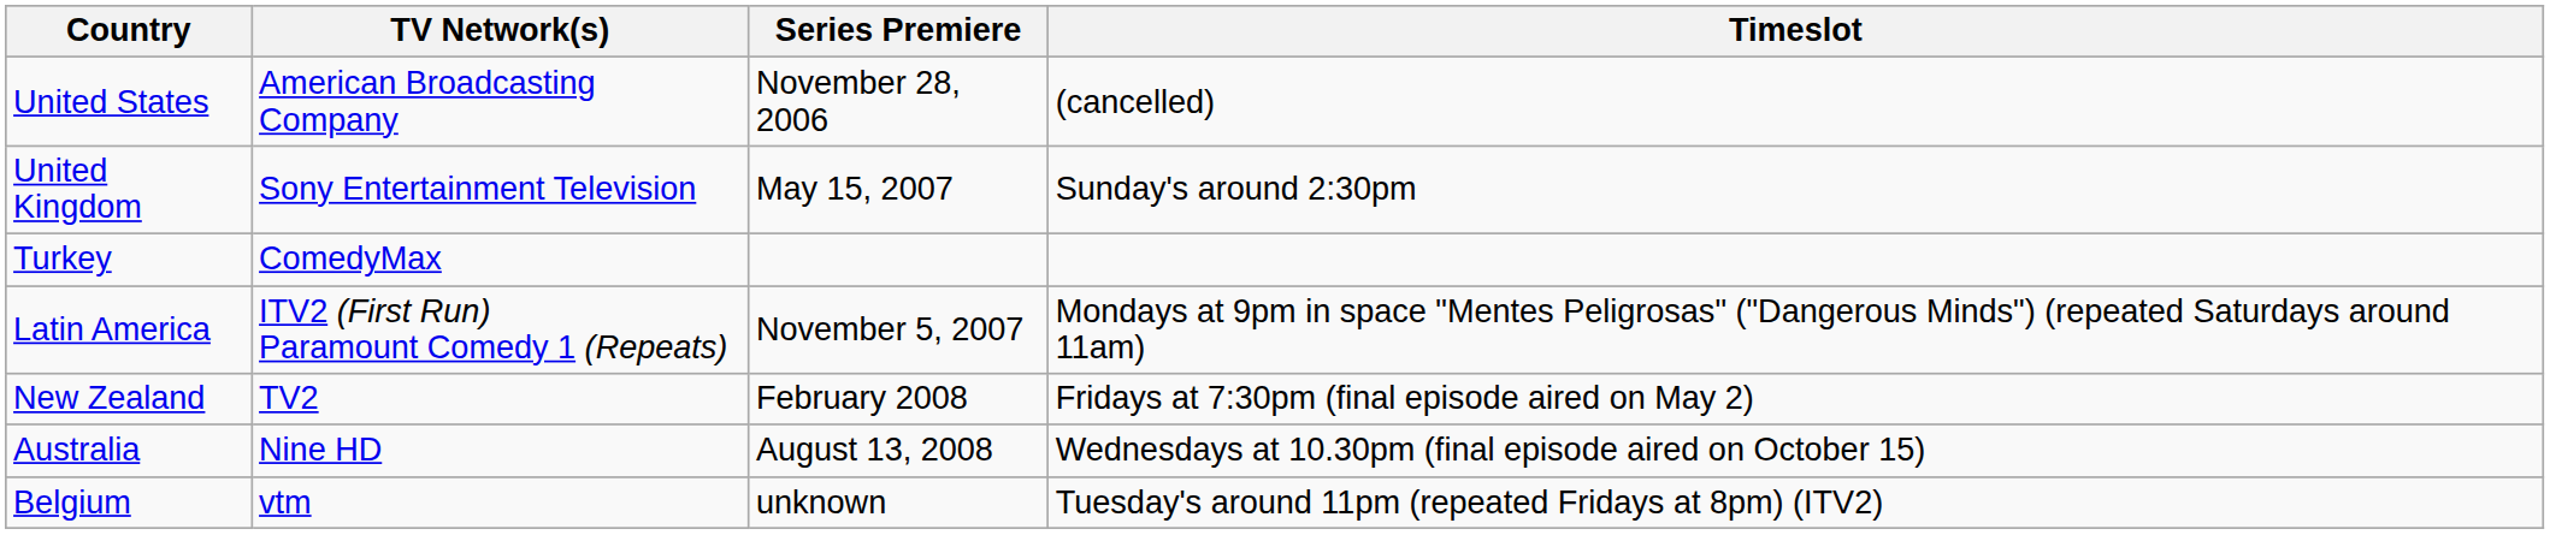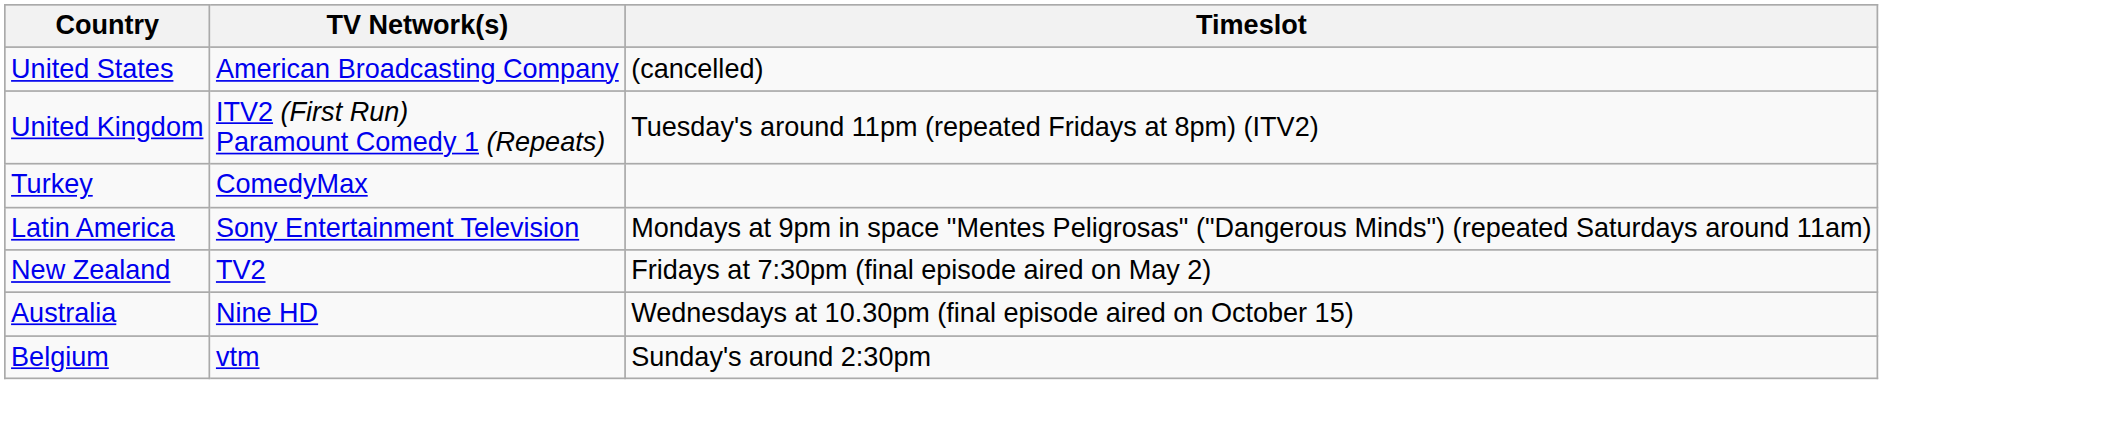- column: Series Premiere | November 28, 2006 | May 15, 2007 | November 5, 2007 | February 2008 | August 13, 2008 | unknown
United Kingdom | TV Network(s): Sony Entertainment Television -> ITV2 (First Run) Paramount Comedy 1 (Repeats)
United Kingdom | Timeslot: Sunday's around 2:30pm -> Tuesday's around 11pm (repeated Fridays at 8pm) (ITV2)
Latin America | TV Network(s): ITV2 (First Run) Paramount Comedy 1 (Repeats) -> Sony Entertainment Television
Belgium | Timeslot: Tuesday's around 11pm (repeated Fridays at 8pm) (ITV2) -> Sunday's around 2:30pm
